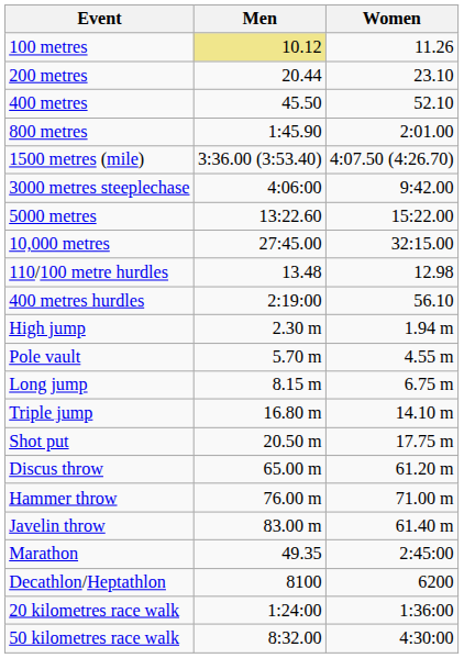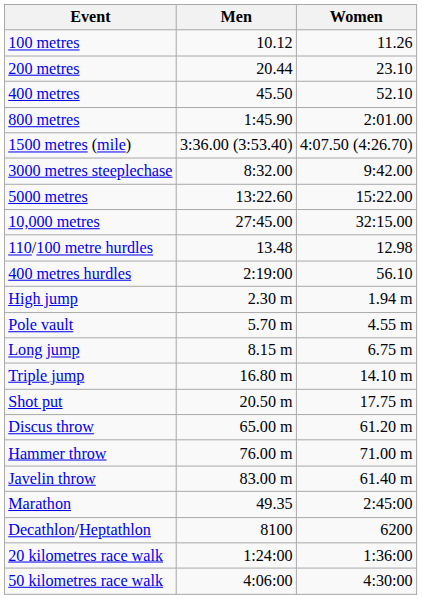100 metres | Men: khaki background -> no background
3000 metres steeplechase | Men: 4:06:00 -> 8:32.00
50 kilometres race walk | Men: 8:32.00 -> 4:06:00
